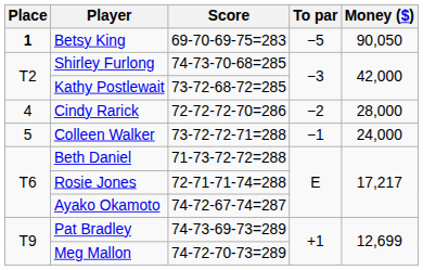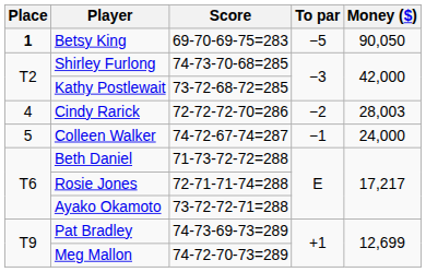Cindy Rarick | Money ($): 28,000 -> 28,003
Colleen Walker | Score: 73-72-72-71=288 -> 74-72-67-74=287
Ayako Okamoto | Score: 74-72-67-74=287 -> 73-72-72-71=288
